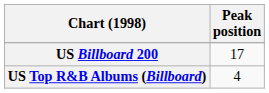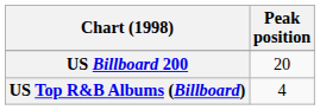US Billboard 200 | Peak position: 17 -> 20
